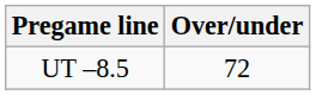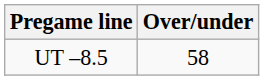UT –8.5 | Over/under: 72 -> 58
